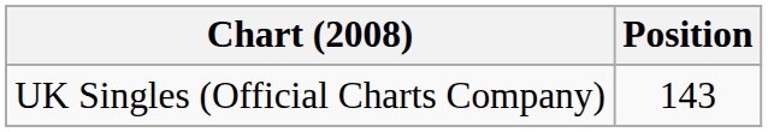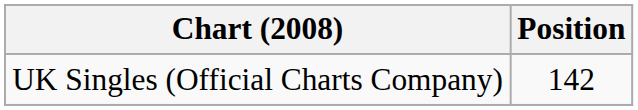UK Singles (Official Charts Company) | Position: 143 -> 142
